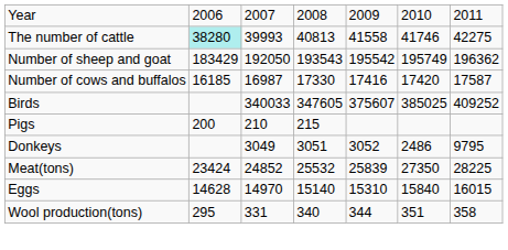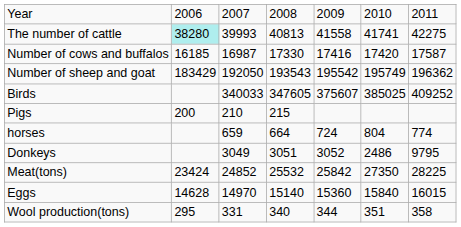The number of cattle | column 6: 41746 -> 41741
rows swapped: Number of cows and buffalos <-> Number of sheep and goat
+ row: horses | 659 | 664 | 724 | 804 | 774
Meat(tons) | column 5: 25839 -> 25842
Eggs | column 5: 15310 -> 15360
